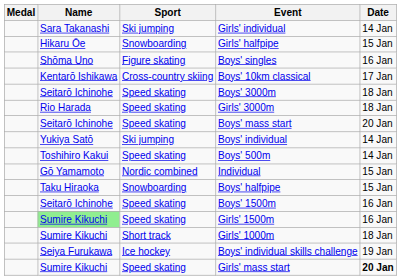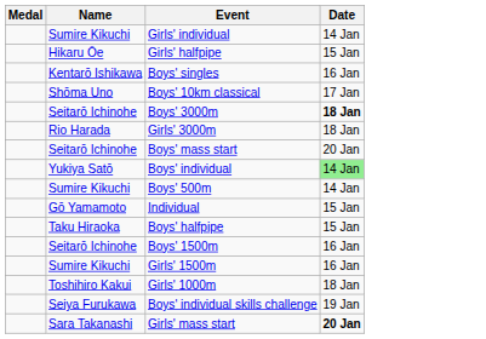- column: Sport | Ski jumping | Snowboarding | Figure skating | Cross-country skiing | Speed skating | Speed skating | Speed skating | Ski jumping | Speed skating | Nordic combined | Snowboarding | Speed skating | Speed skating | Short track | Ice hockey | Speed skating
Girls' individual | Name: Sara Takanashi -> Sumire Kikuchi
Boys' singles | Name: Shōma Uno -> Kentarō Ishikawa
Boys' 10km classical | Name: Kentarō Ishikawa -> Shōma Uno
Boys' 3000m | Date: normal -> bold
Boys' individual | Date: no background -> lightgreen background
Boys' 500m | Name: Toshihiro Kakui -> Sumire Kikuchi
Girls' 1500m | Name: lightgreen background -> no background
Girls' 1000m | Name: Sumire Kikuchi -> Toshihiro Kakui
Girls' mass start | Name: Sumire Kikuchi -> Sara Takanashi
